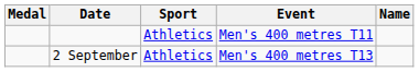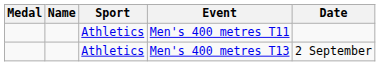columns swapped: Name <-> Date
